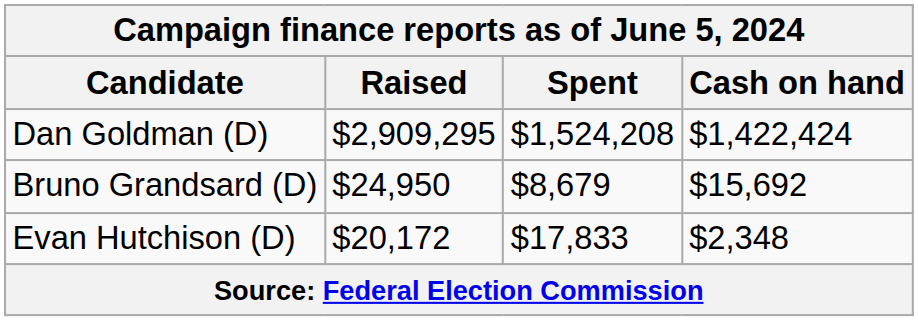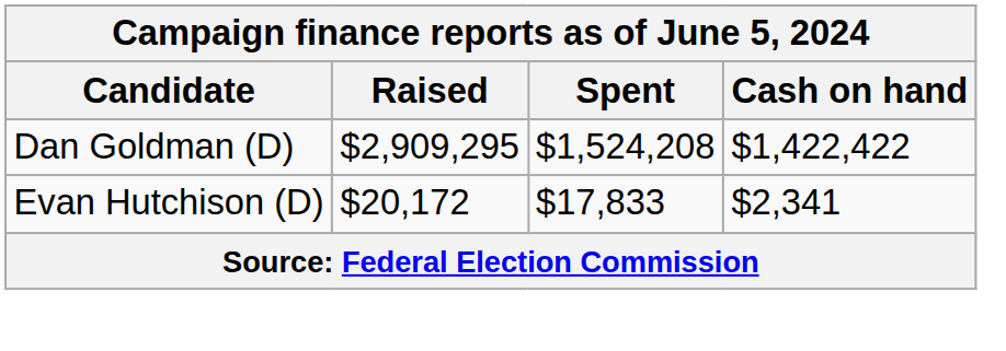Dan Goldman (D) | Cash on hand: $1,422,424 -> $1,422,422
- row: Bruno Grandsard (D) | $24,950 | $8,679 | $15,692
Evan Hutchison (D) | Cash on hand: $2,348 -> $2,341
